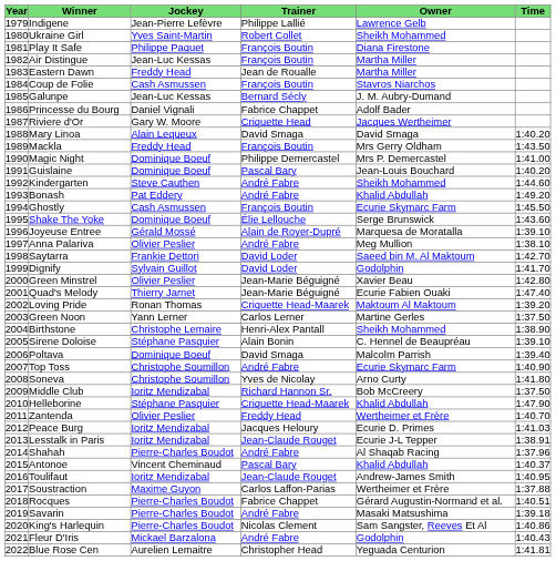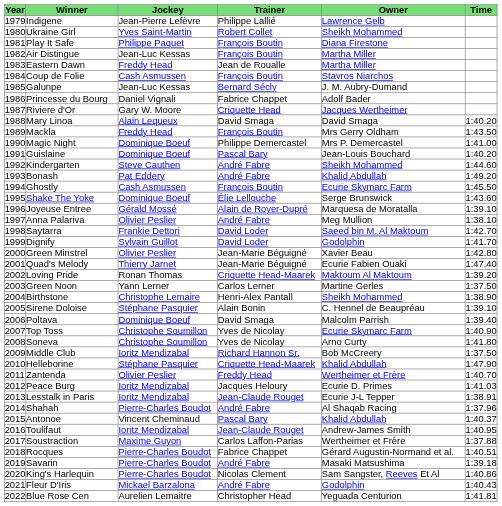Top Toss | Trainer: André Fabre -> Yves de Nicolay
